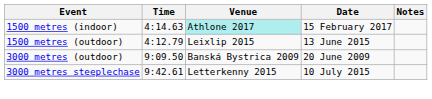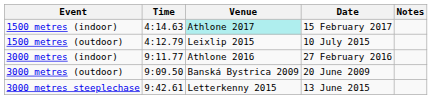1500 metres (outdoor) | Date: 13 June 2015 -> 10 July 2015
+ row: 3000 metres (indoor) | 9:11.77 | Athlone 2016 | 27 February 2016
3000 metres steeplechase | Date: 10 July 2015 -> 13 June 2015
